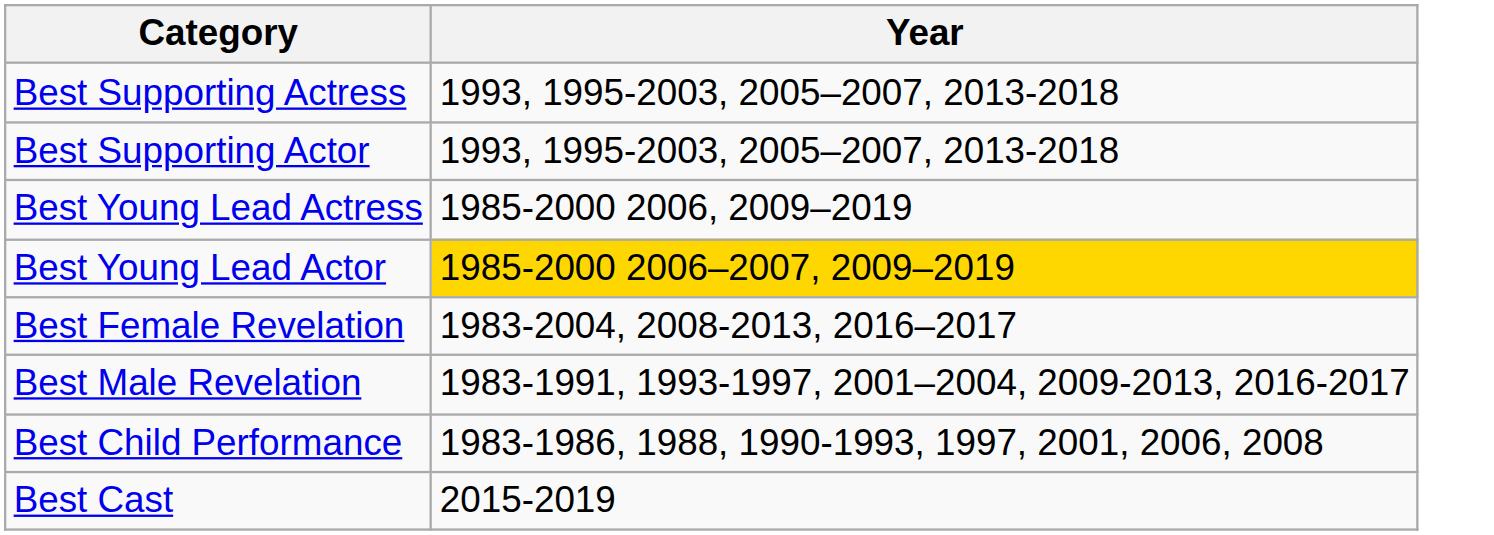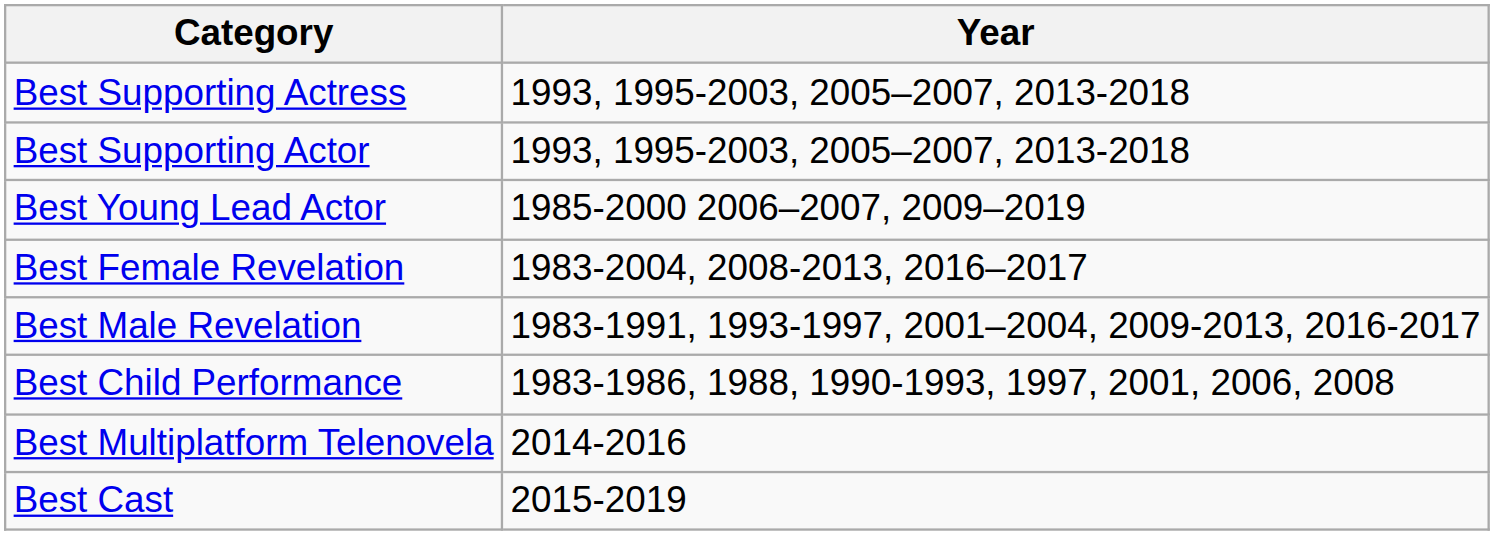- row: Best Young Lead Actress | 1985-2000 2006, 2009–2019
Best Young Lead Actor | Year: gold background -> no background
+ row: Best Multiplatform Telenovela | 2014-2016
